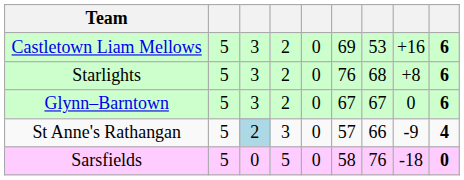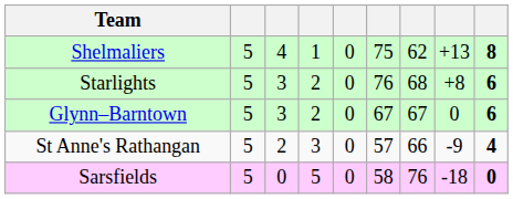+ row: Shelmaliers | 5 | 4 | 1 | 0 | 75 | 62 | +13 | 8
- row: Castletown Liam Mellows | 5 | 3 | 2 | 0 | 69 | 53 | +16 | 6
St Anne's Rathangan | column 3: lightblue background -> no background
